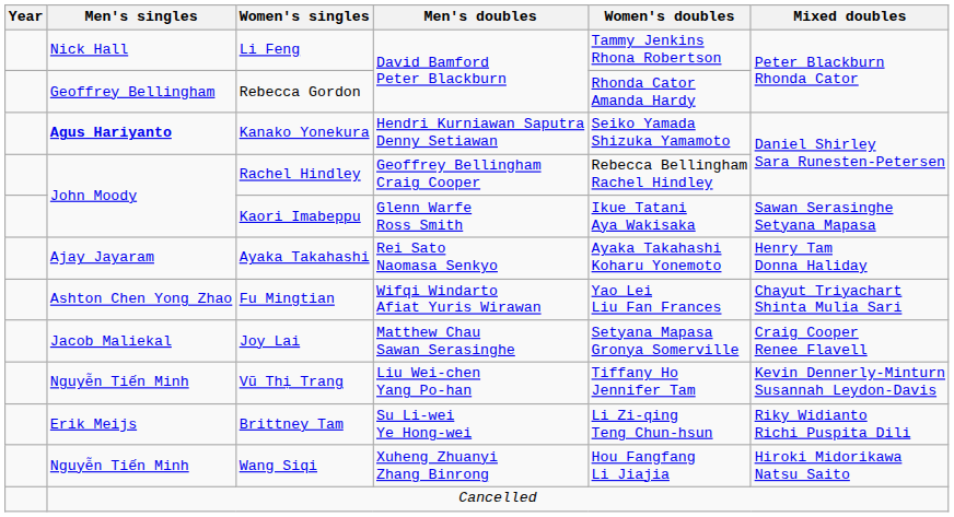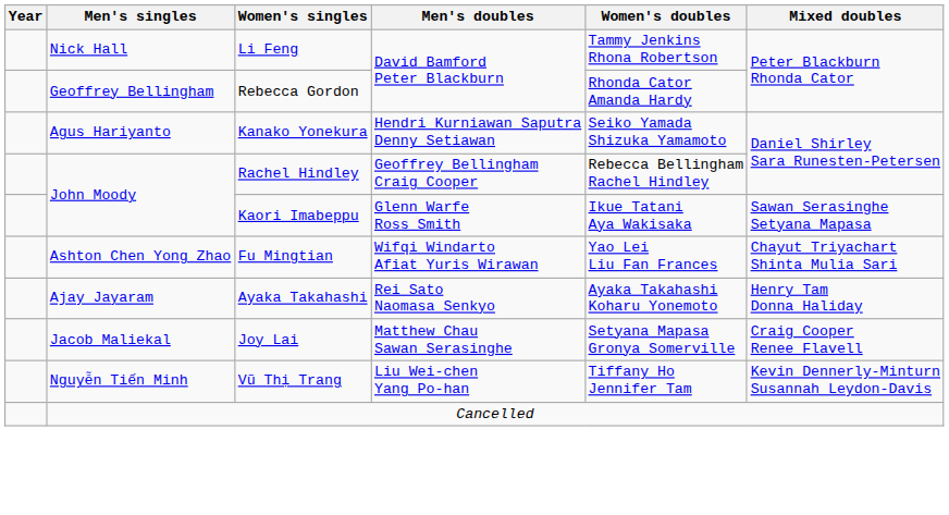Kanako Yonekura | Men's singles: bold -> normal
rows swapped: Fu Mingtian <-> Ayaka Takahashi
- row: Erik Meijs | Brittney Tam | Su Li-wei Ye Hong-wei | Li Zi-qing Teng Chun-hsun | Riky Widianto Richi Puspita Dili
- row: Nguyễn Tiến Minh | Wang Siqi | Xuheng Zhuanyi Zhang Binrong | Hou Fangfang Li Jiajia | Hiroki Midorikawa Natsu Saito
